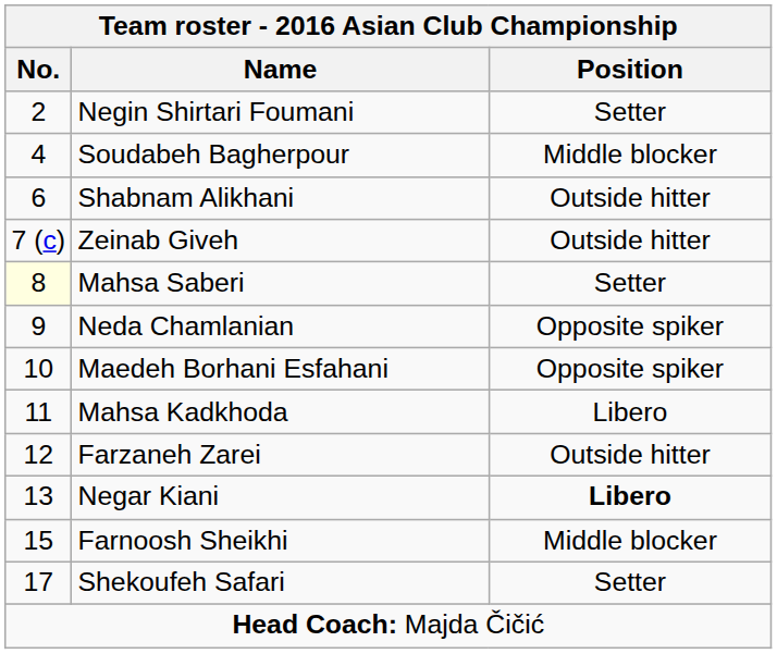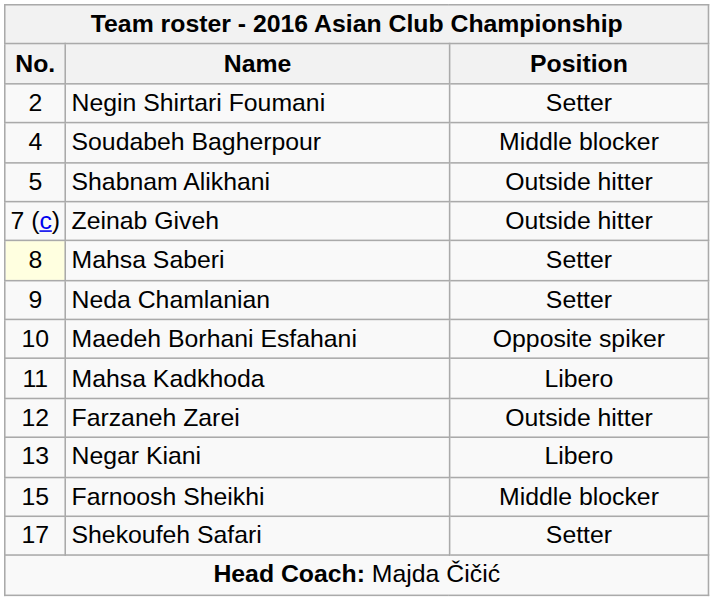Shabnam Alikhani | No.: 6 -> 5
Neda Chamlanian | Position: Opposite spiker -> Setter
Negar Kiani | Position: bold -> normal
